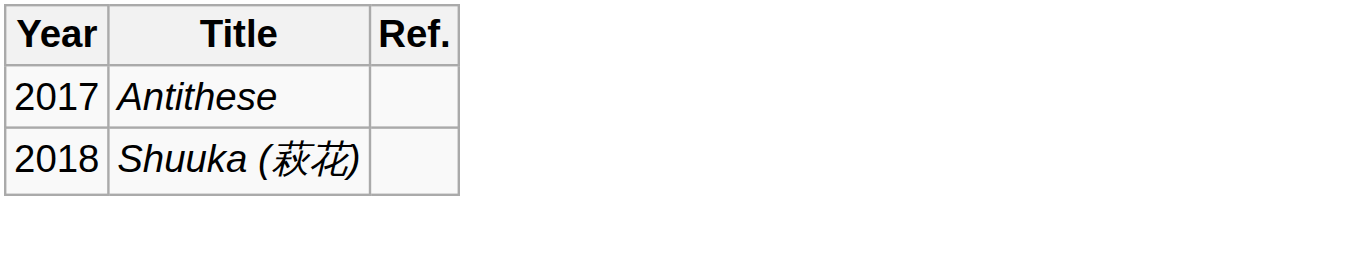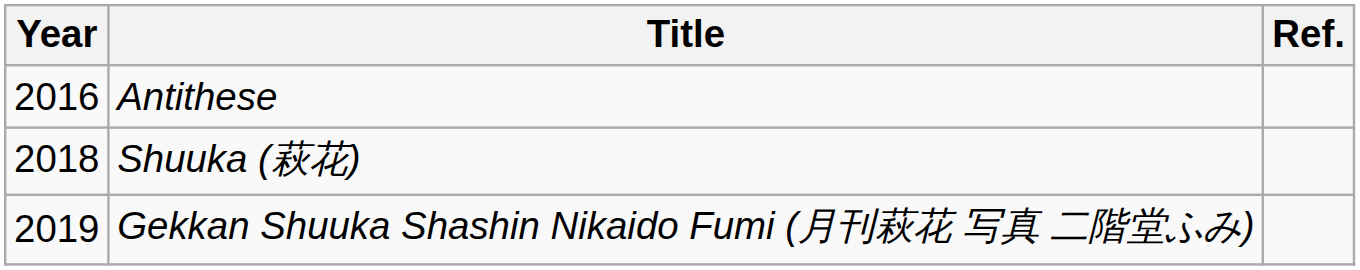Antithese | Year: 2017 -> 2016
+ row: 2019 | Gekkan Shuuka Shashin Nikaido Fumi (月刊萩花 写真 二階堂ふみ)
